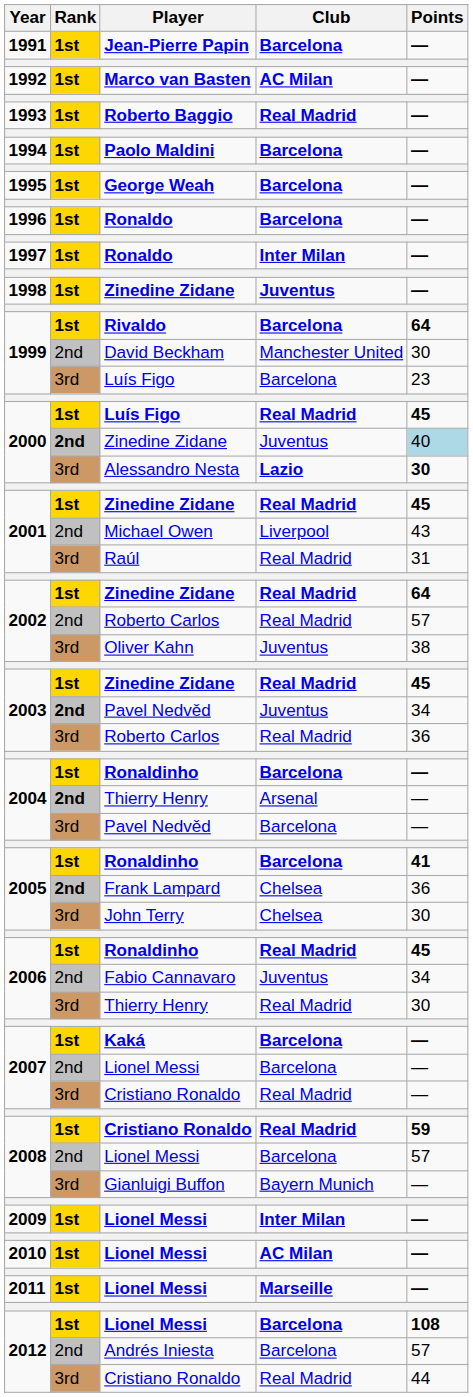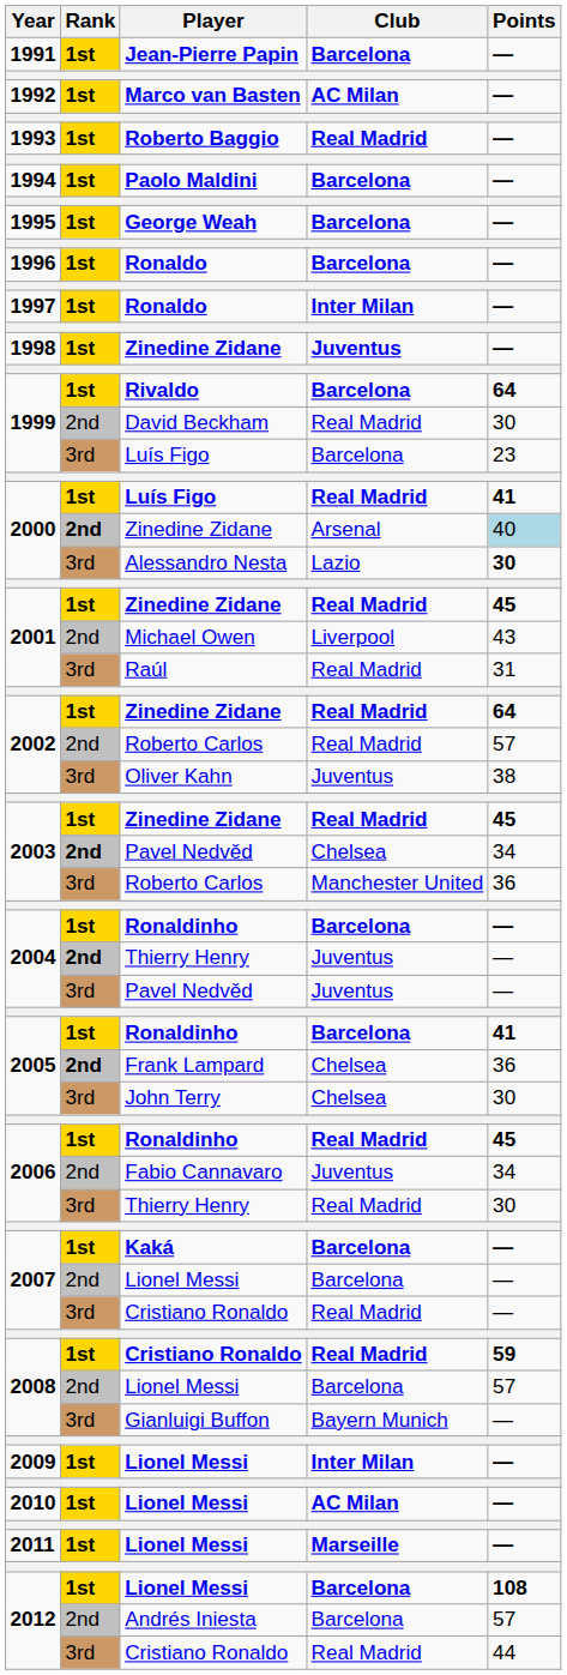David Beckham | Club: Manchester United -> Real Madrid
2000 / Luís Figo | Points: 45 -> 41
2000 / Zinedine Zidane | Club: Juventus -> Arsenal
Alessandro Nesta | Club: bold -> normal
2003 / Pavel Nedvěd | Club: Juventus -> Chelsea
2003 / Roberto Carlos | Club: Real Madrid -> Manchester United
2004 / Thierry Henry | Club: Arsenal -> Juventus
2004 / Pavel Nedvěd | Club: Barcelona -> Juventus
